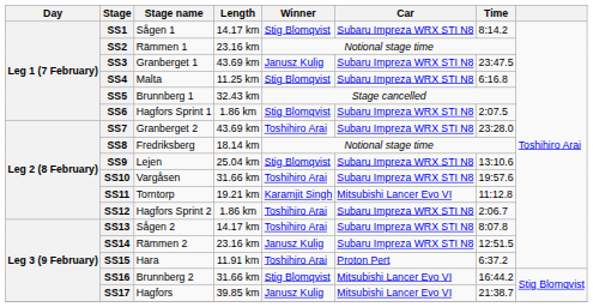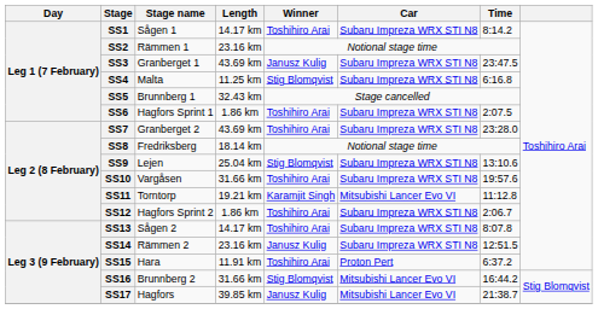SS1 | Winner: Stig Blomqvist -> Toshihiro Arai
SS6 | Winner: Stig Blomqvist -> Toshihiro Arai
